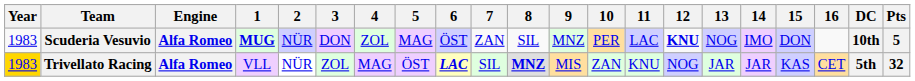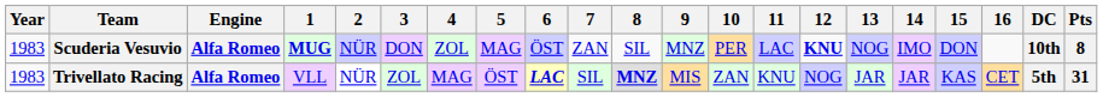Scuderia Vesuvio | Pts: 5 -> 8
Trivellato Racing | Year: gold background -> no background
Trivellato Racing | Pts: 32 -> 31
